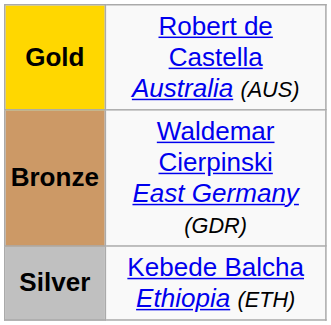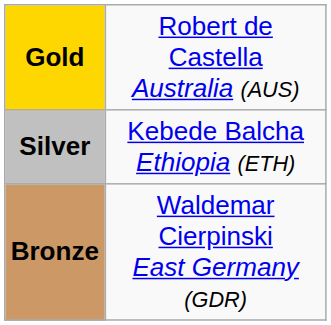rows swapped: Silver <-> Bronze
